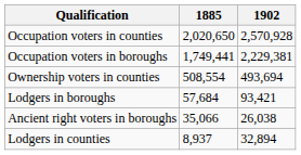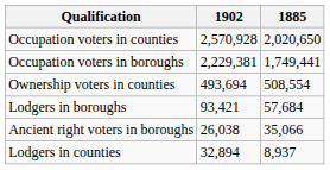columns swapped: 1885 <-> 1902
